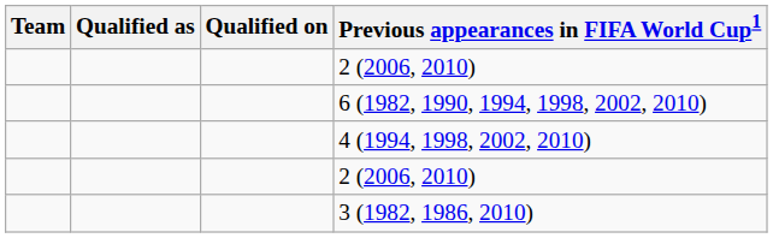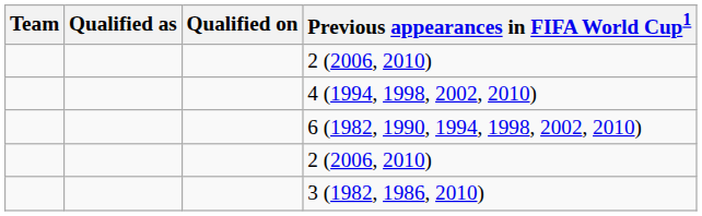rows swapped: 4 (1994, 1998, 2002, 2010) <-> 6 (1982, 1990, 1994, 1998, 2002, 2010)
